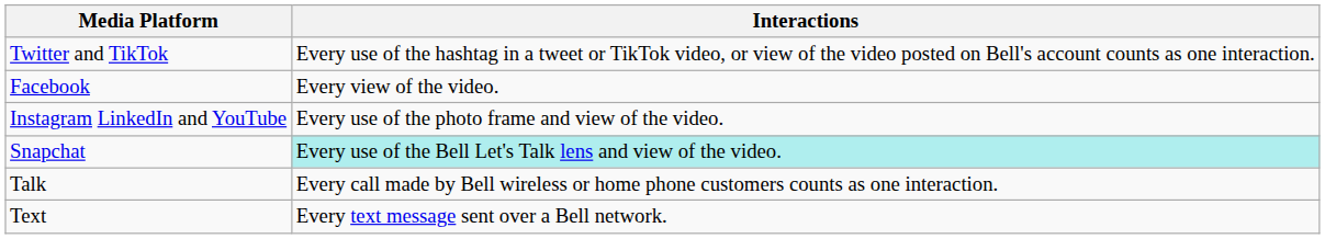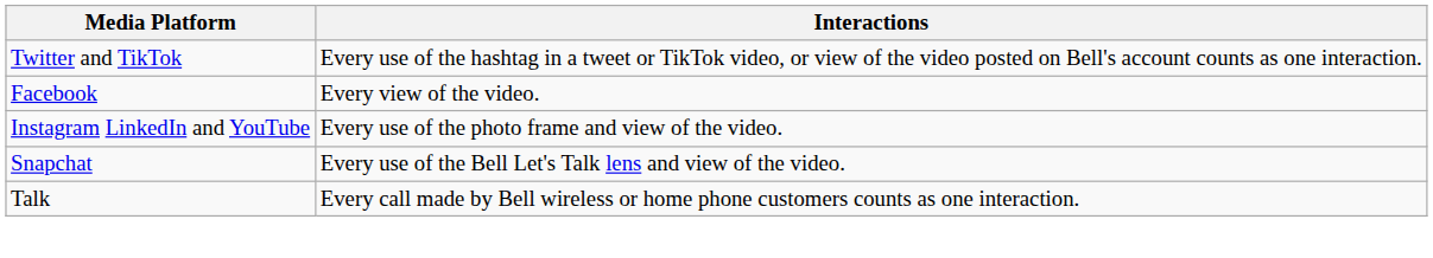Snapchat | Interactions: paleturquoise background -> no background
- row: Text | Every text message sent over a Bell network.
